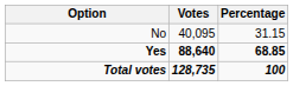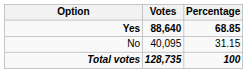rows swapped: Yes <-> No
